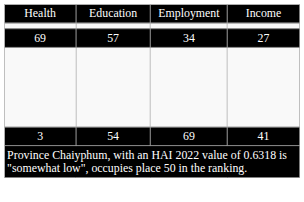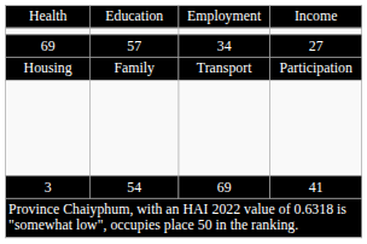+ row: Housing | Family | Transport | Participation
